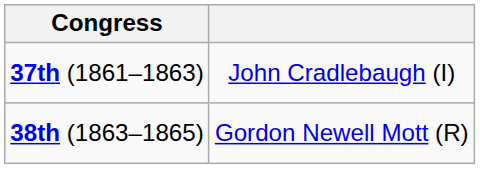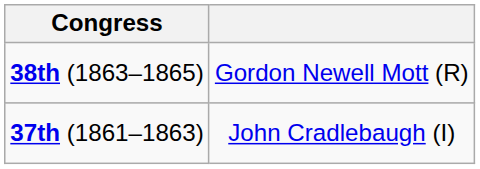rows swapped: 37th (1861–1863) <-> 38th (1863–1865)
